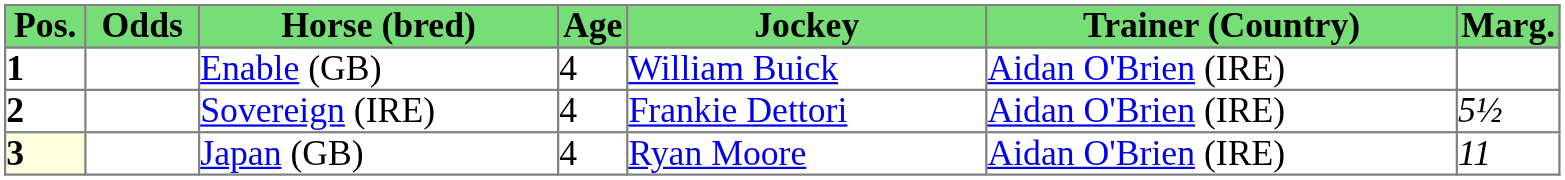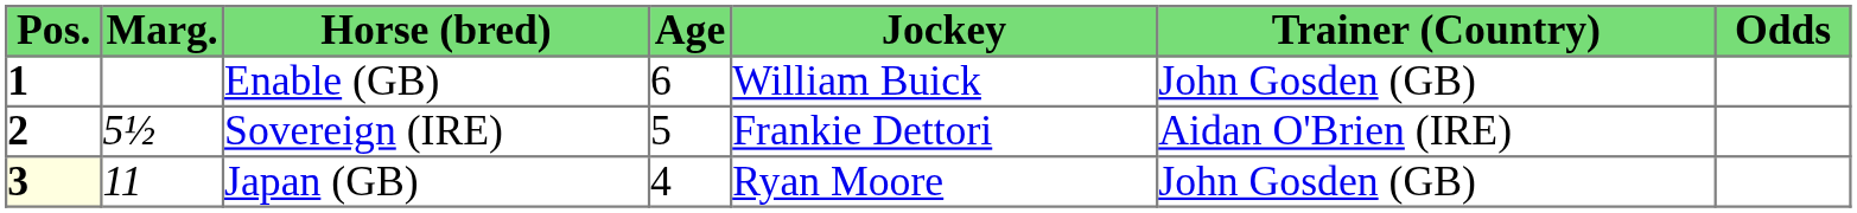columns swapped: Marg. <-> Odds
Enable (GB) | Age: 4 -> 6
Enable (GB) | Trainer (Country): Aidan O'Brien (IRE) -> John Gosden (GB)
Sovereign (IRE) | Age: 4 -> 5
Japan (GB) | Trainer (Country): Aidan O'Brien (IRE) -> John Gosden (GB)
